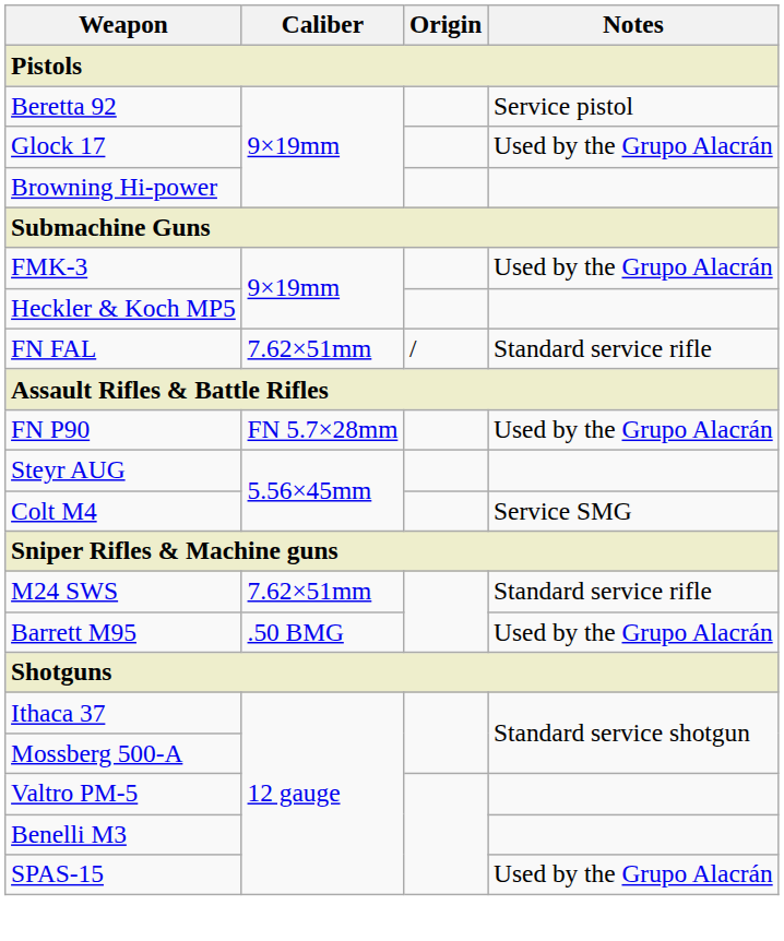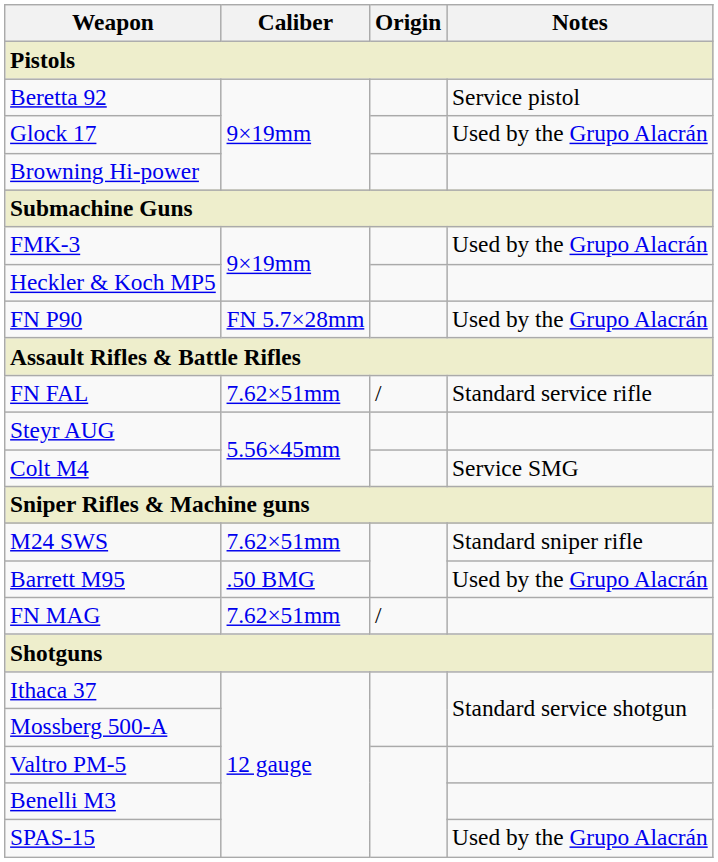rows swapped: FN P90 <-> FN FAL
M24 SWS | Notes: Standard service rifle -> Standard sniper rifle
+ row: FN MAG | 7.62×51mm | /
